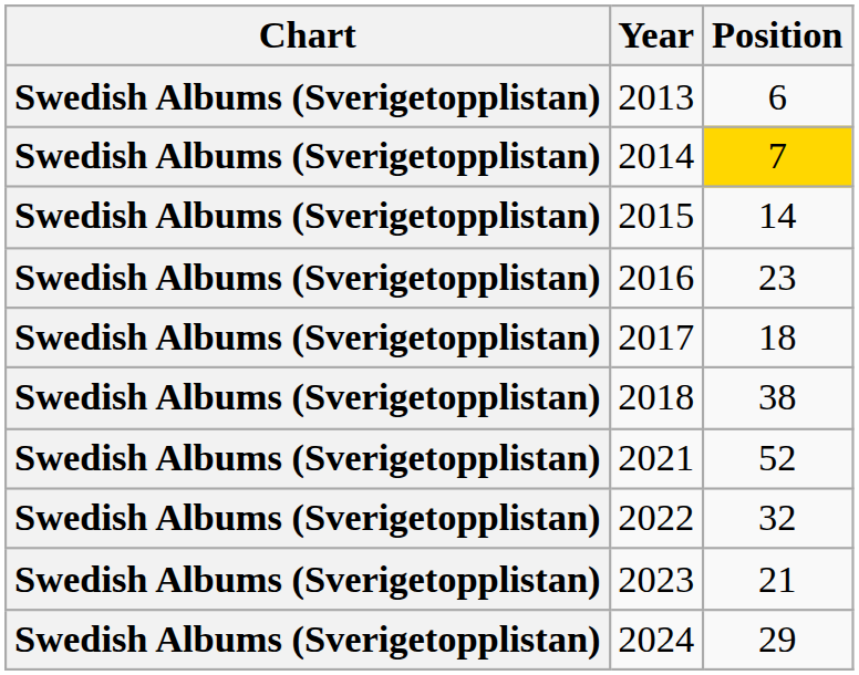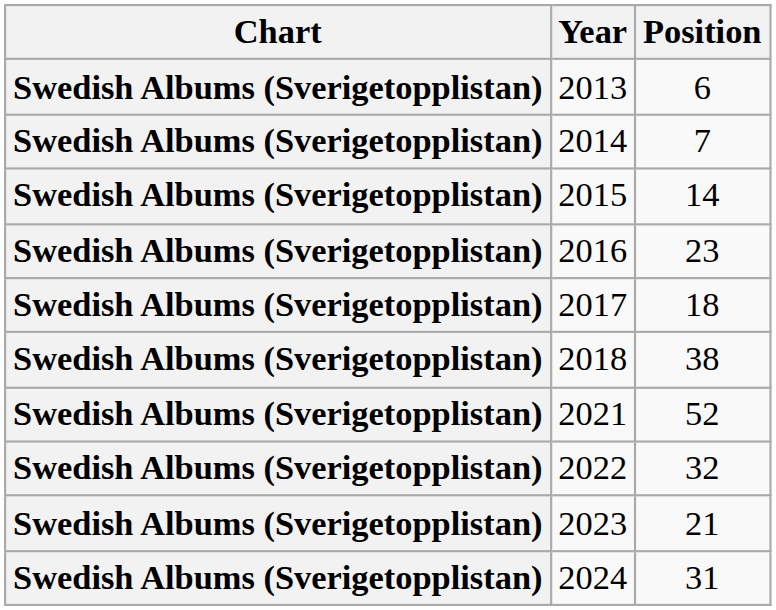2014 | Position: gold background -> no background
2024 | Position: 29 -> 31
